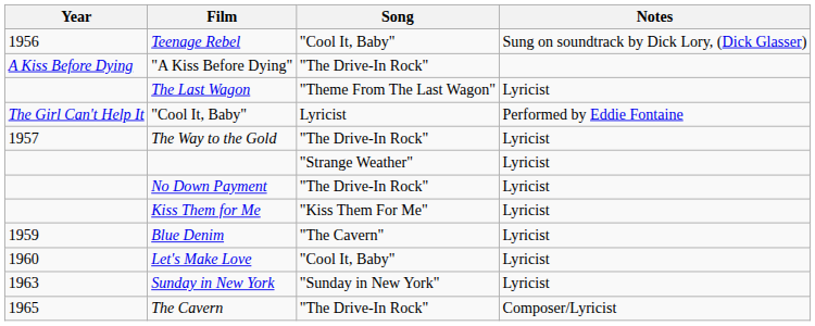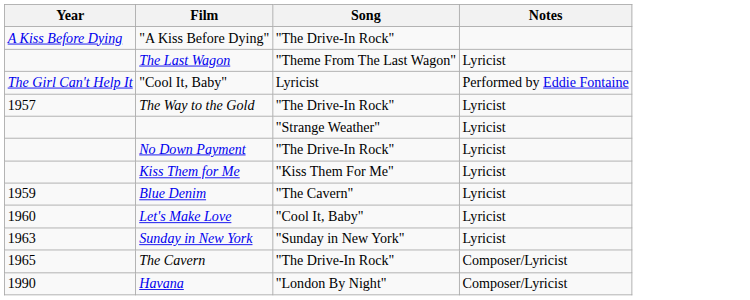- row: 1956 | Teenage Rebel | "Cool It, Baby" | Sung on soundtrack by Dick Lory, (Dick Glasser)
+ row: 1990 | Havana | "London By Night" | Composer/Lyricist
